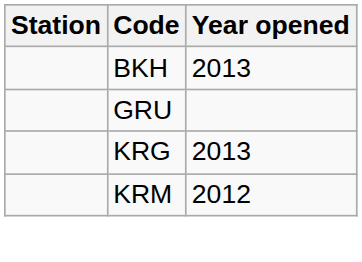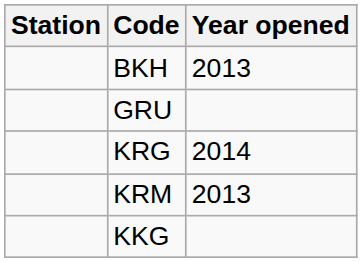KRG | Year opened: 2013 -> 2014
KRM | Year opened: 2012 -> 2013
+ row: KKG
